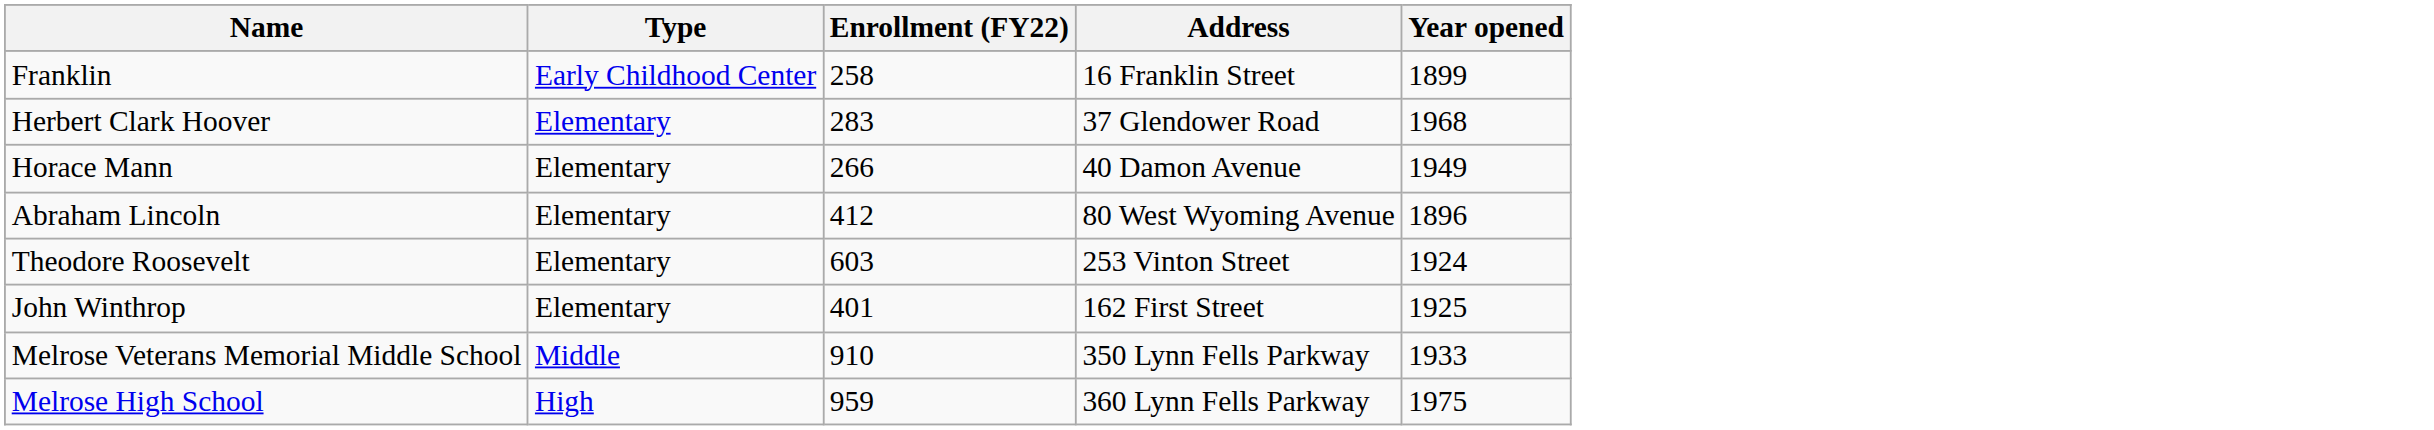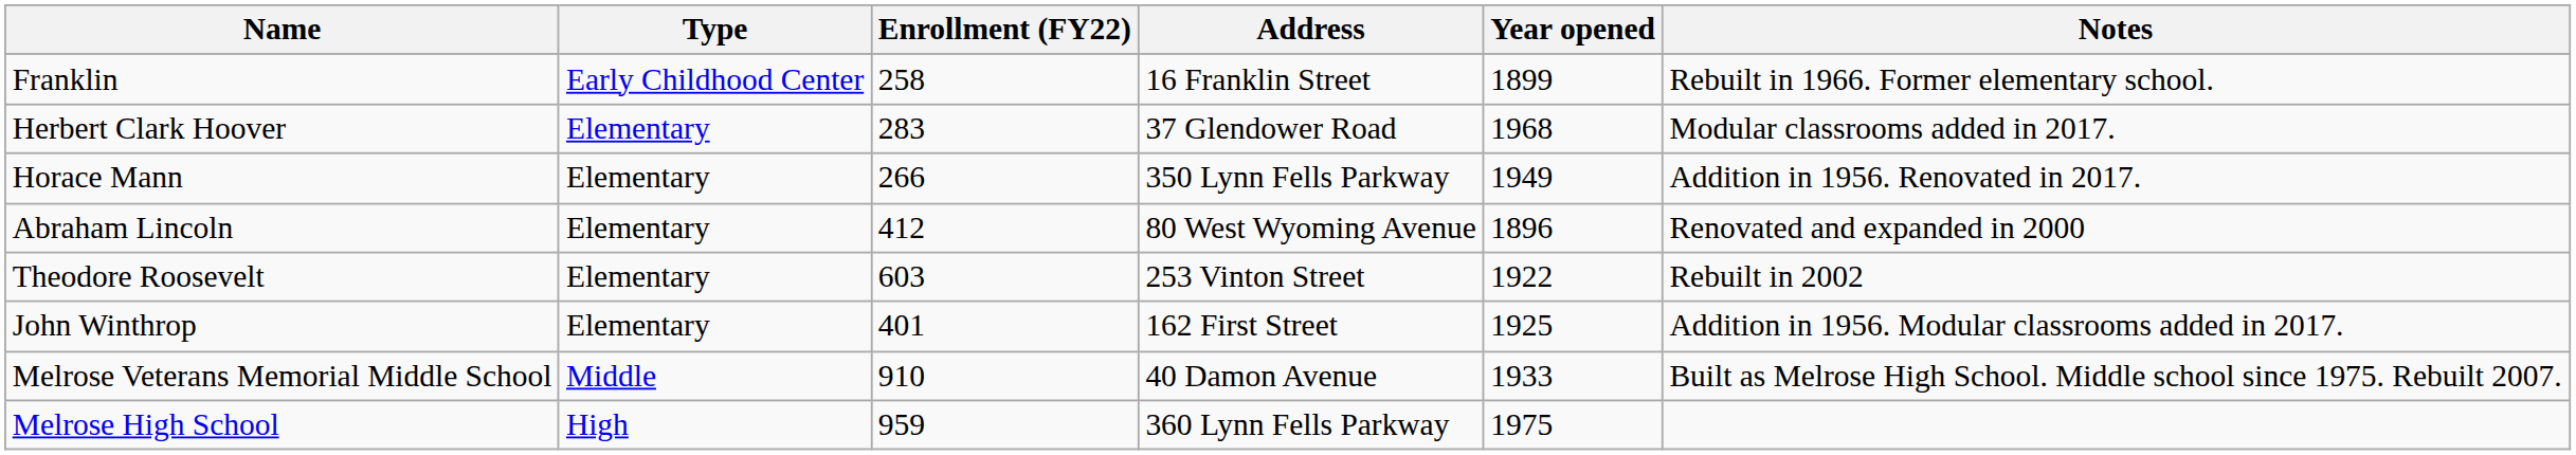+ column: Notes | Rebuilt in 1966. Former elementary school. | Modular classrooms added in 2017. | Addition in 1956. Renovated in 2017. | Renovated and expanded in 2000 | Rebuilt in 2002 | Addition in 1956. Modular classrooms added in 2017. | Built as Melrose High School. Middle school since 1975. Rebuilt 2007.
Horace Mann | Address: 40 Damon Avenue -> 350 Lynn Fells Parkway
Theodore Roosevelt | Year opened: 1924 -> 1922
Melrose Veterans Memorial Middle School | Address: 350 Lynn Fells Parkway -> 40 Damon Avenue
